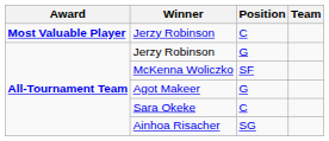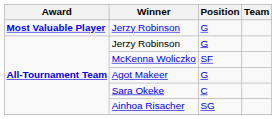Most Valuable Player / Jerzy Robinson | Position: C -> G
